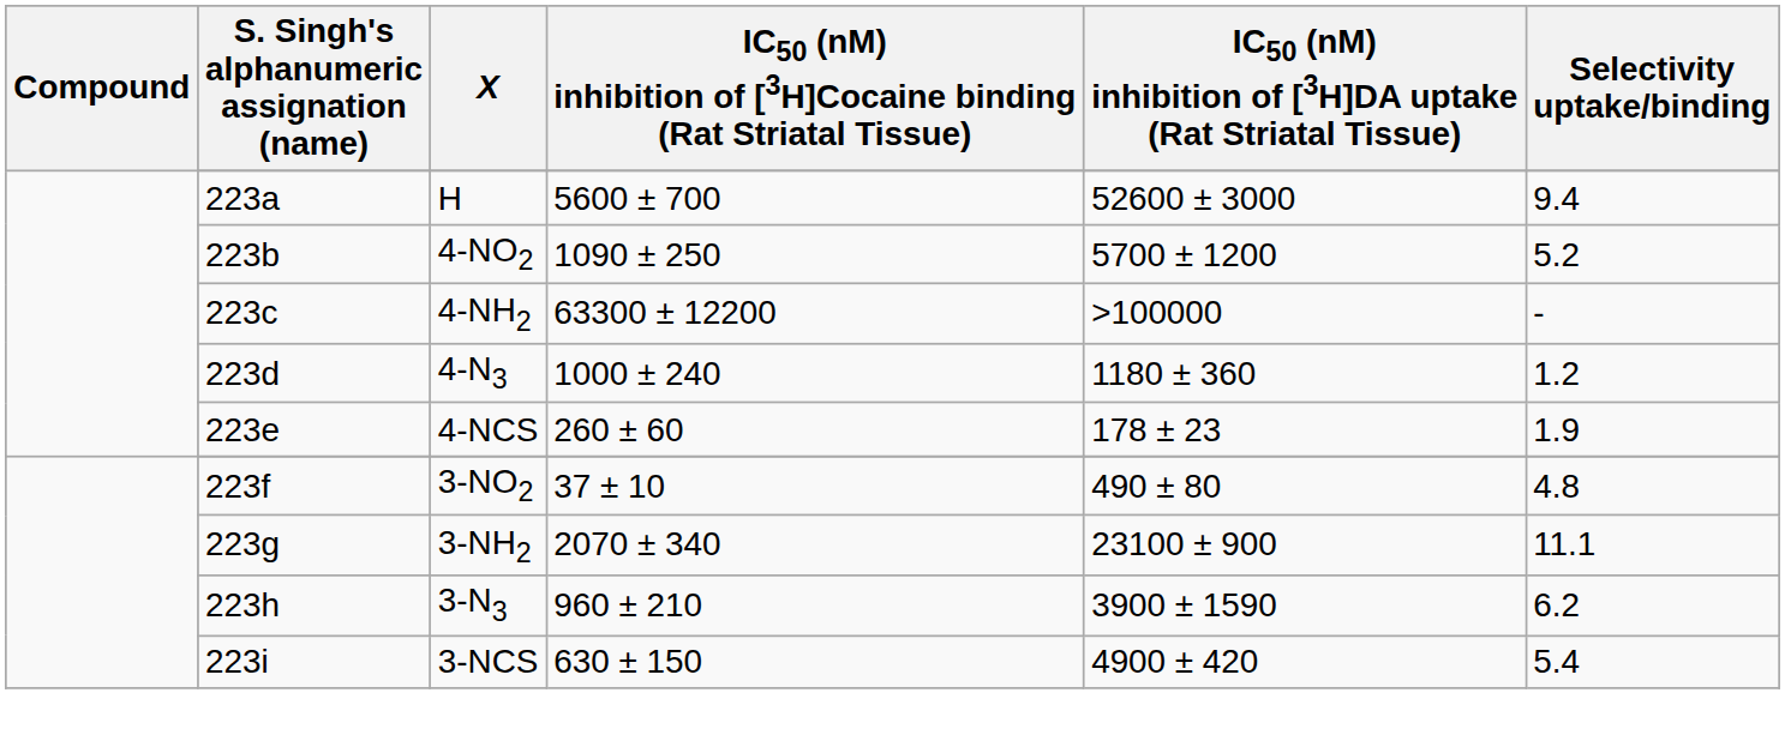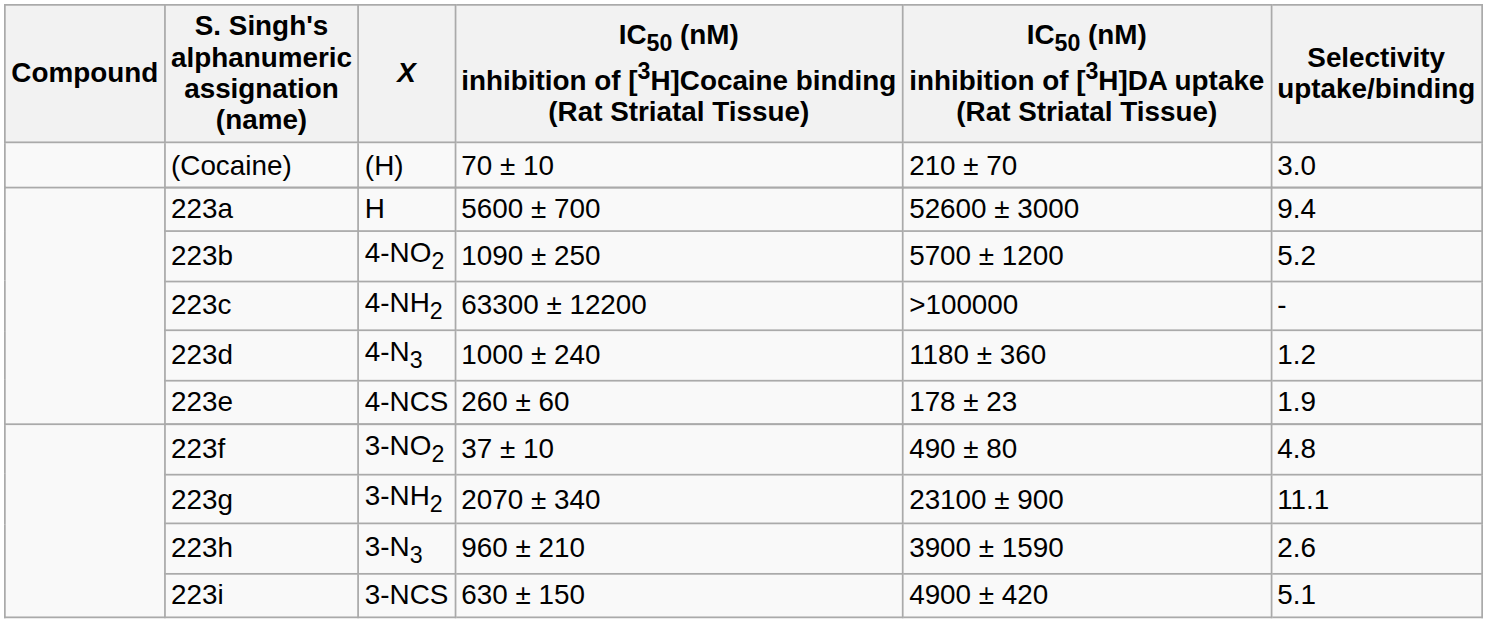+ row: (Cocaine) | (H) | 70 ± 10 | 210 ± 70 | 3.0
3-N3 | Selectivity uptake/binding: 6.2 -> 2.6
3-NCS | Selectivity uptake/binding: 5.4 -> 5.1
